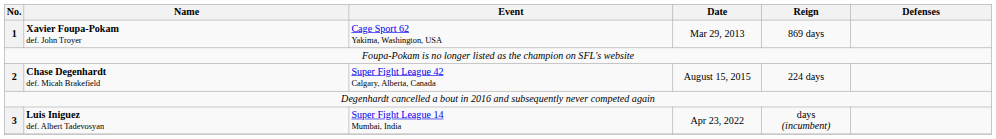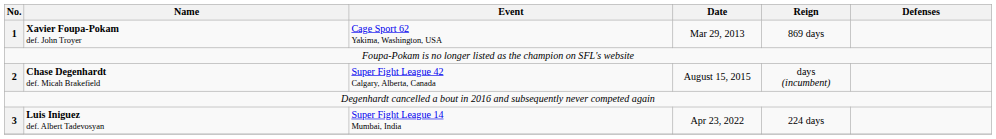Chase Degenhardt def. Micah Brakefield | Reign: 224 days -> days (incumbent)
Luis Iniguez def. Albert Tadevosyan | Reign: days (incumbent) -> 224 days
